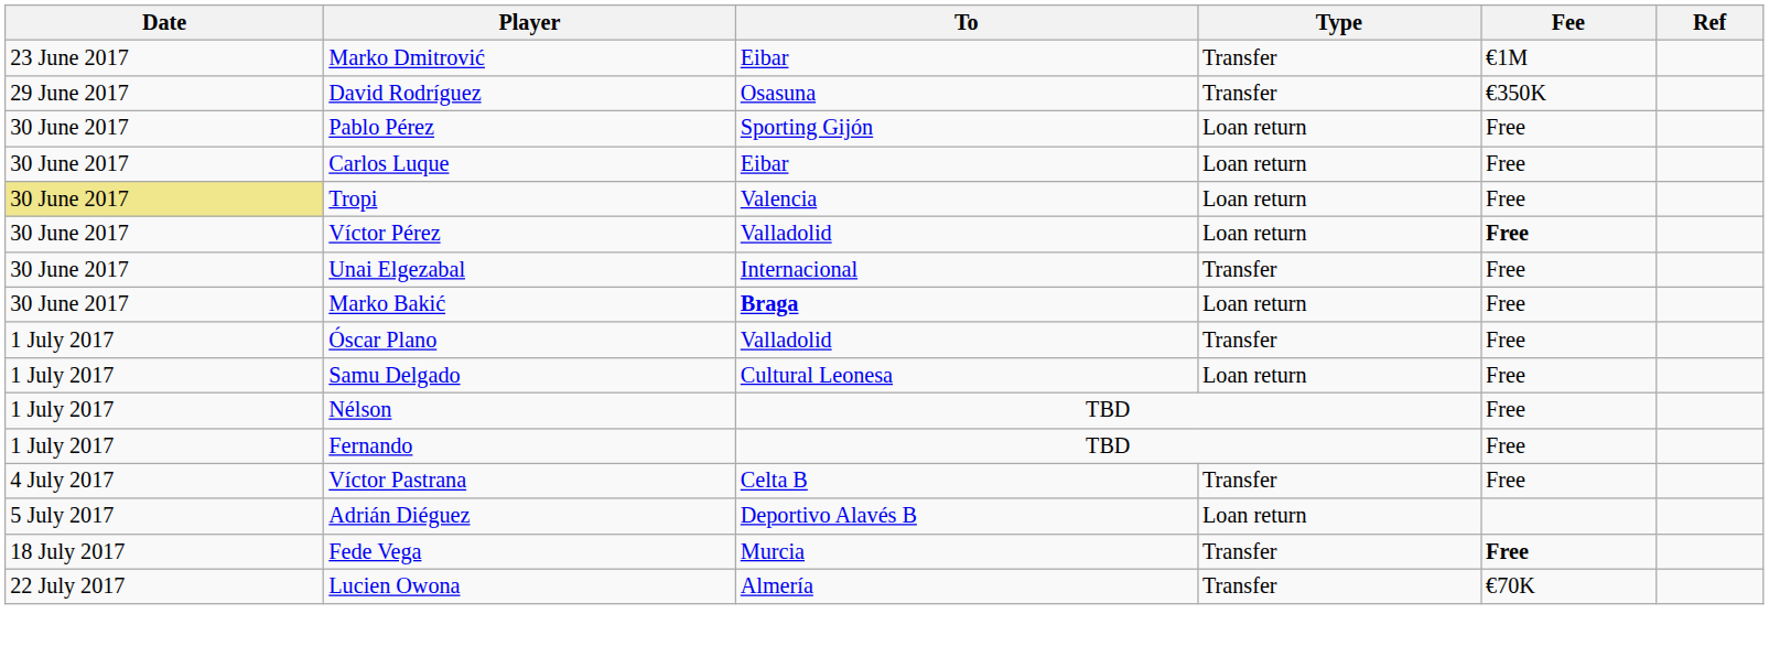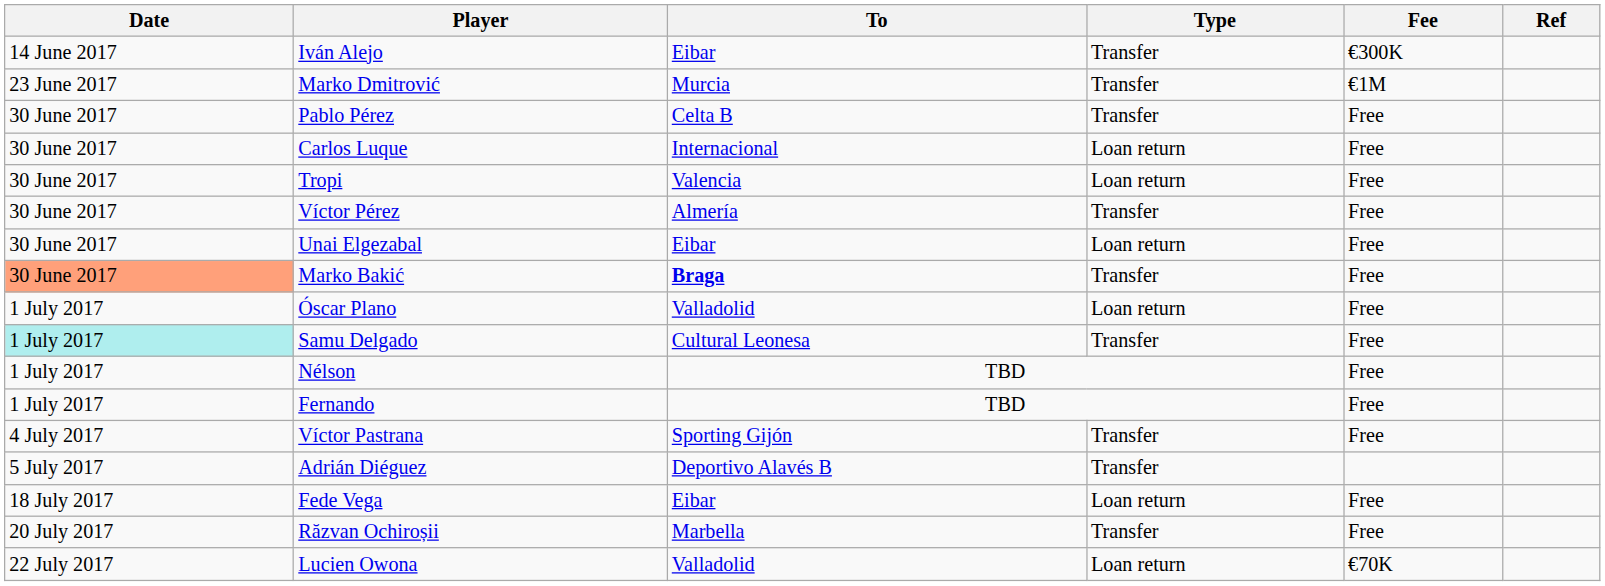+ row: 14 June 2017 | Iván Alejo | Eibar | Transfer | €300K
Marko Dmitrović | To: Eibar -> Murcia
- row: 29 June 2017 | David Rodríguez | Osasuna | Transfer | €350K
Pablo Pérez | To: Sporting Gijón -> Celta B
Pablo Pérez | Type: Loan return -> Transfer
Carlos Luque | To: Eibar -> Internacional
Tropi | Date: khaki background -> no background
Víctor Pérez | To: Valladolid -> Almería
Víctor Pérez | Type: Loan return -> Transfer
Víctor Pérez | Fee: bold -> normal
Unai Elgezabal | To: Internacional -> Eibar
Unai Elgezabal | Type: Transfer -> Loan return
Marko Bakić | Date: no background -> lightsalmon background
Marko Bakić | Type: Loan return -> Transfer
Óscar Plano | Type: Transfer -> Loan return
Samu Delgado | Date: no background -> paleturquoise background
Samu Delgado | Type: Loan return -> Transfer
Víctor Pastrana | To: Celta B -> Sporting Gijón
Adrián Diéguez | Type: Loan return -> Transfer
Fede Vega | To: Murcia -> Eibar
Fede Vega | Type: Transfer -> Loan return
Fede Vega | Fee: bold -> normal
+ row: 20 July 2017 | Răzvan Ochiroșii | Marbella | Transfer | Free
Lucien Owona | To: Almería -> Valladolid
Lucien Owona | Type: Transfer -> Loan return
